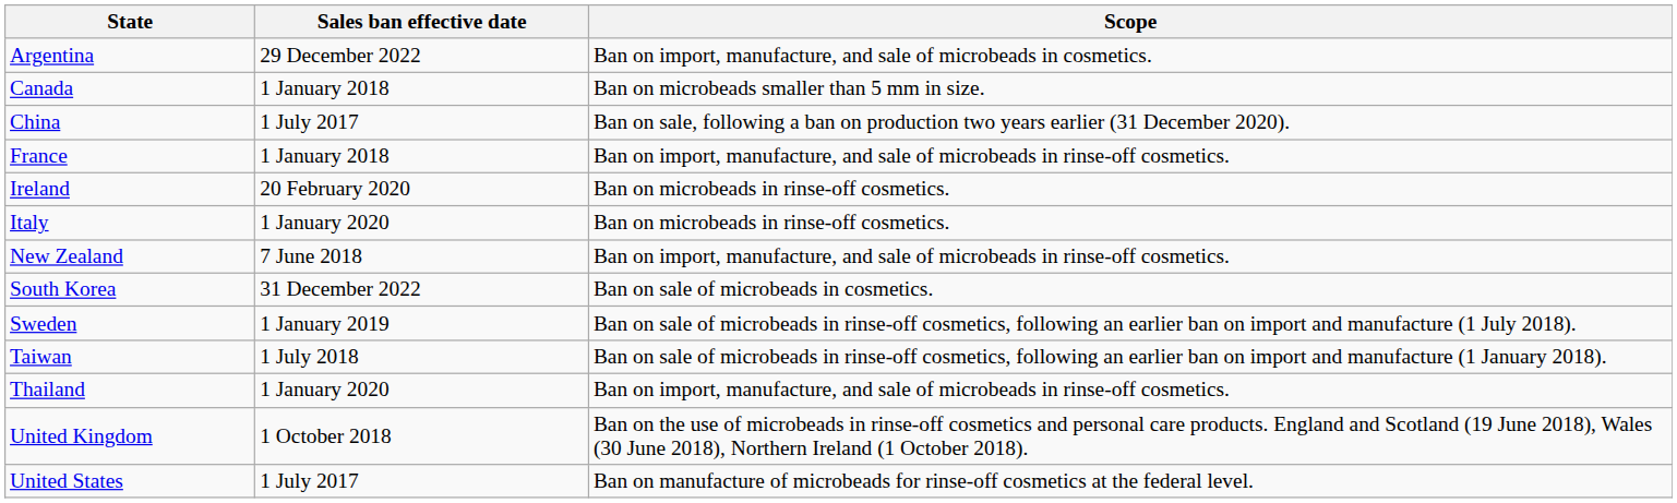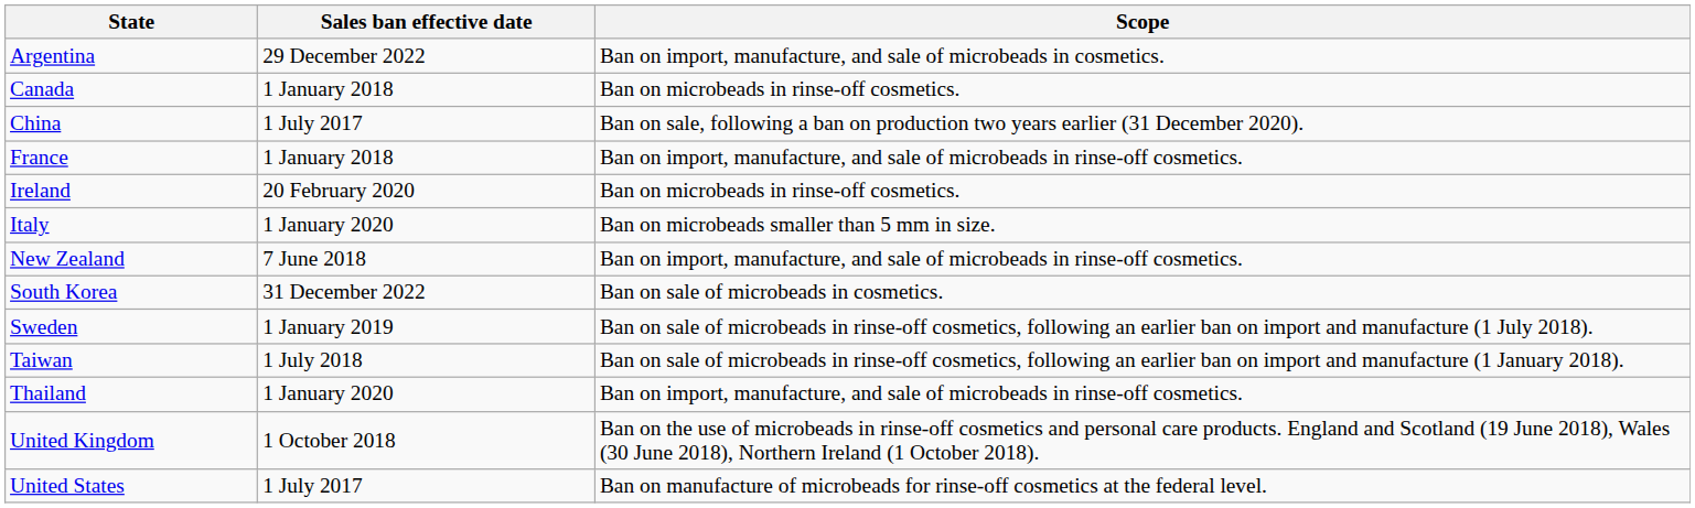Canada | Scope: Ban on microbeads smaller than 5 mm in size. -> Ban on microbeads in rinse-off cosmetics.
Italy | Scope: Ban on microbeads in rinse-off cosmetics. -> Ban on microbeads smaller than 5 mm in size.
